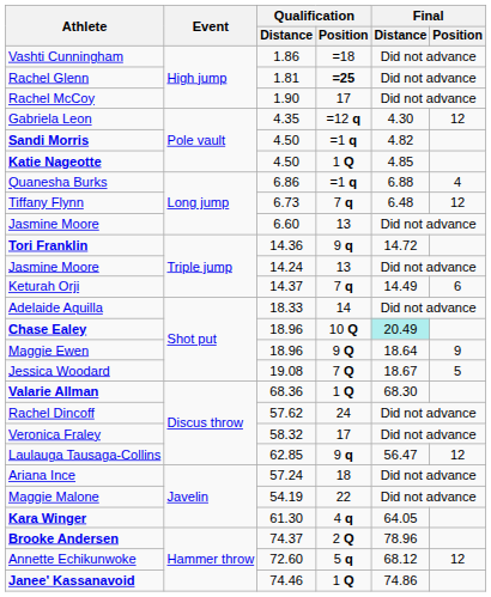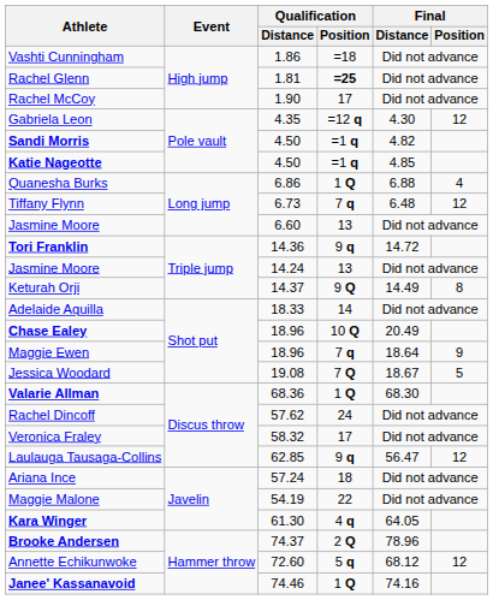Katie Nageotte | Qualification / Position: 1 Q -> =1 q
Quanesha Burks | Qualification / Position: =1 q -> 1 Q
Keturah Orji | Qualification / Position: 7 q -> 9 Q
Keturah Orji | Final / Position: 6 -> 8
Chase Ealey | Final / Distance: paleturquoise background -> no background
Maggie Ewen | Qualification / Position: 9 Q -> 7 q
Janee' Kassanavoid | Final / Distance: 74.86 -> 74.16
